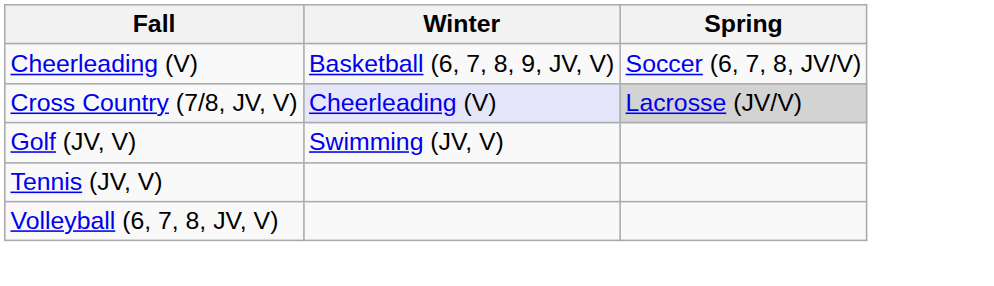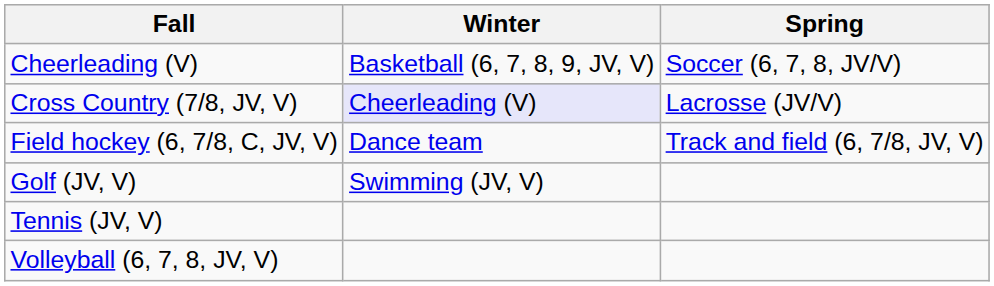Cross Country (7/8, JV, V) | Spring: lightgrey background -> no background
+ row: Field hockey (6, 7/8, C, JV, V) | Dance team | Track and field (6, 7/8, JV, V)
